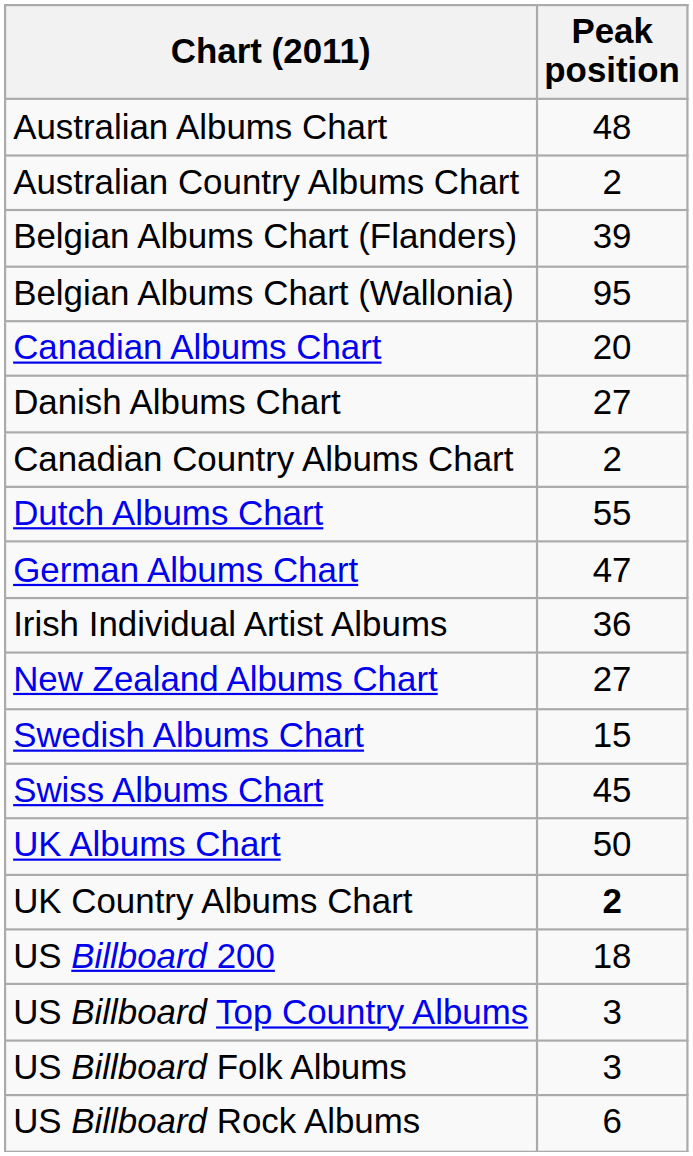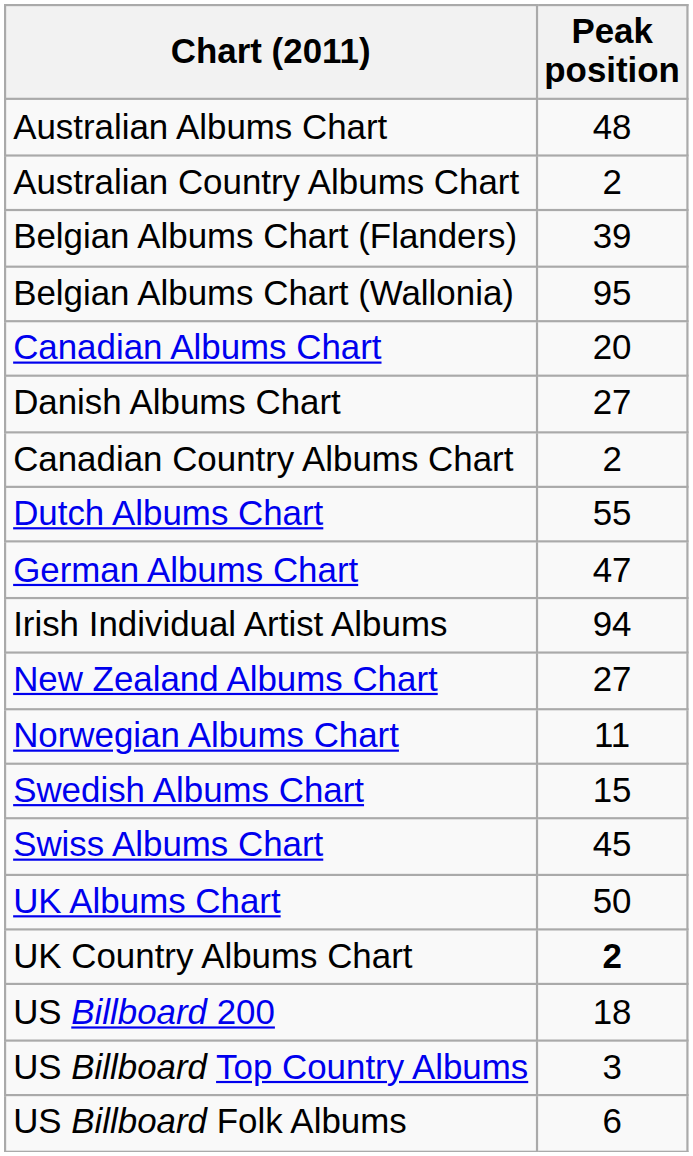Irish Individual Artist Albums | Peak position: 36 -> 94
+ row: Norwegian Albums Chart | 11
US Billboard Folk Albums | Peak position: 3 -> 6
- row: US Billboard Rock Albums | 6
